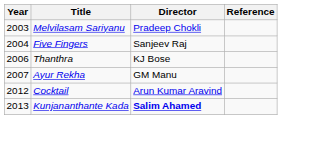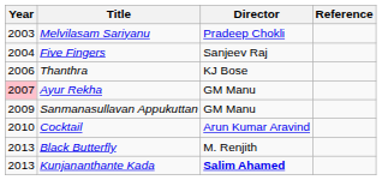Ayur Rekha | Year: no background -> pink background
+ row: 2009 | Sanmanasullavan Appukuttan | GM Manu
Cocktail | Year: 2012 -> 2010
+ row: 2013 | Black Butterfly | M. Renjith
